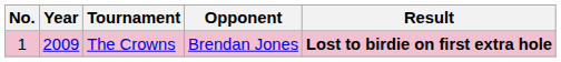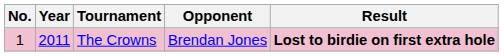The Crowns | Year: 2009 -> 2011
